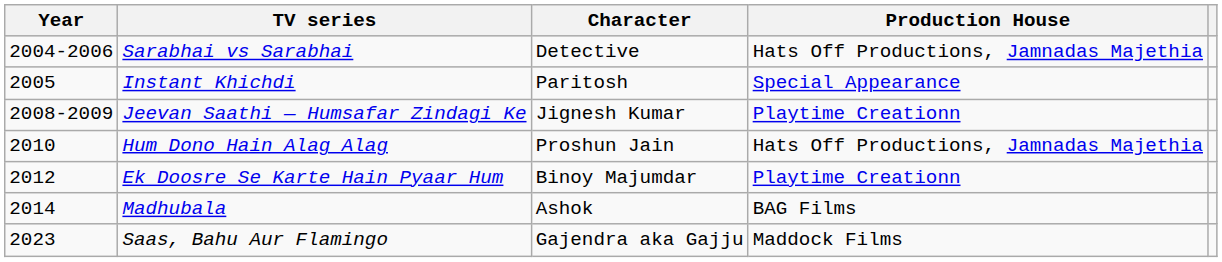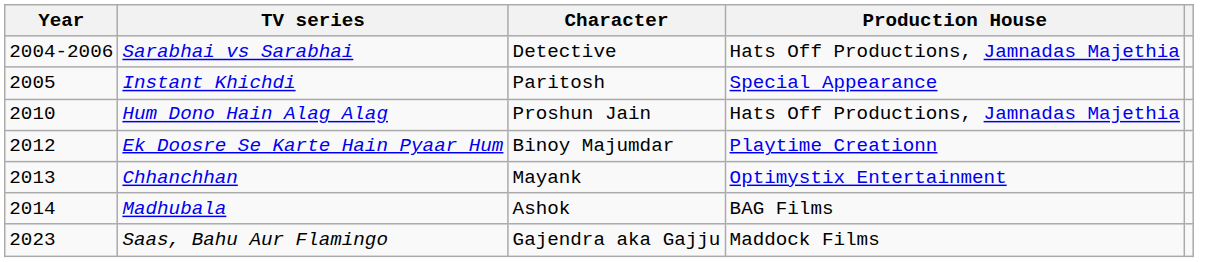- row: 2008-2009 | Jeevan Saathi — Humsafar Zindagi Ke | Jignesh Kumar | Playtime Creationn
+ row: 2013 | Chhanchhan | Mayank | Optimystix Entertainment
